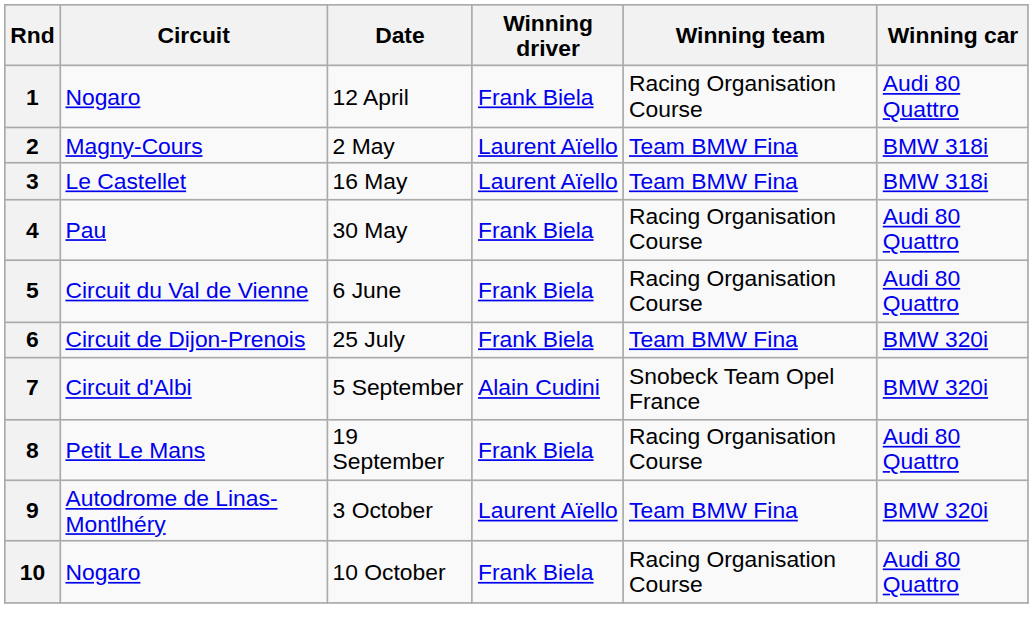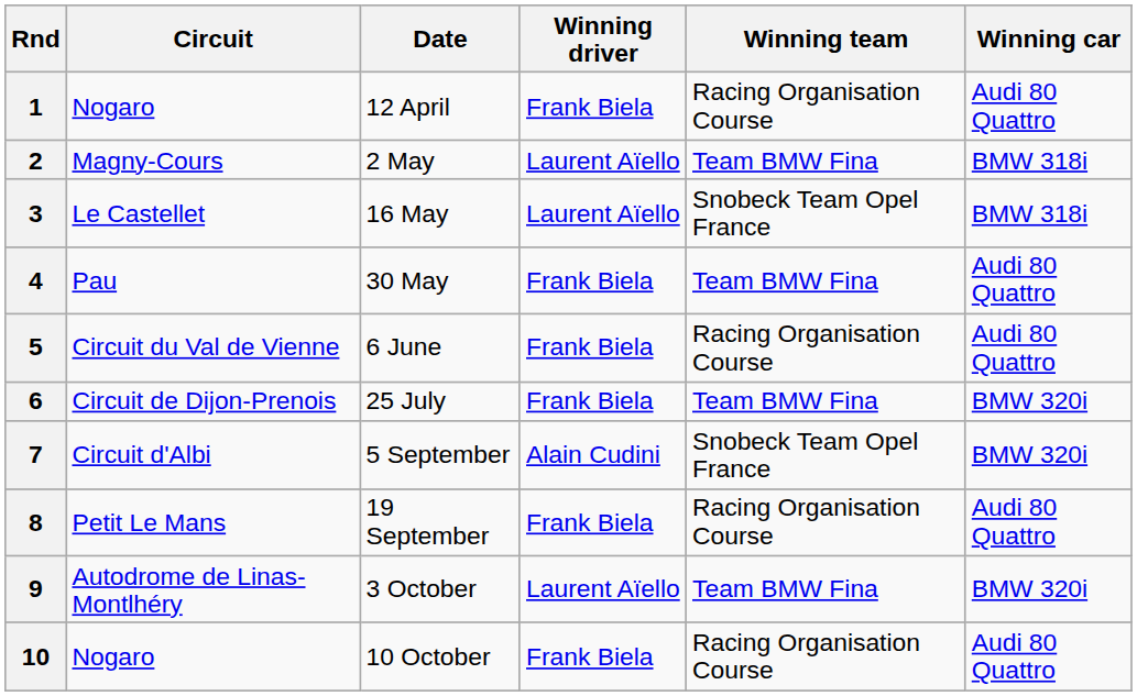3 | Winning team: Team BMW Fina -> Snobeck Team Opel France
4 | Winning team: Racing Organisation Course -> Team BMW Fina
